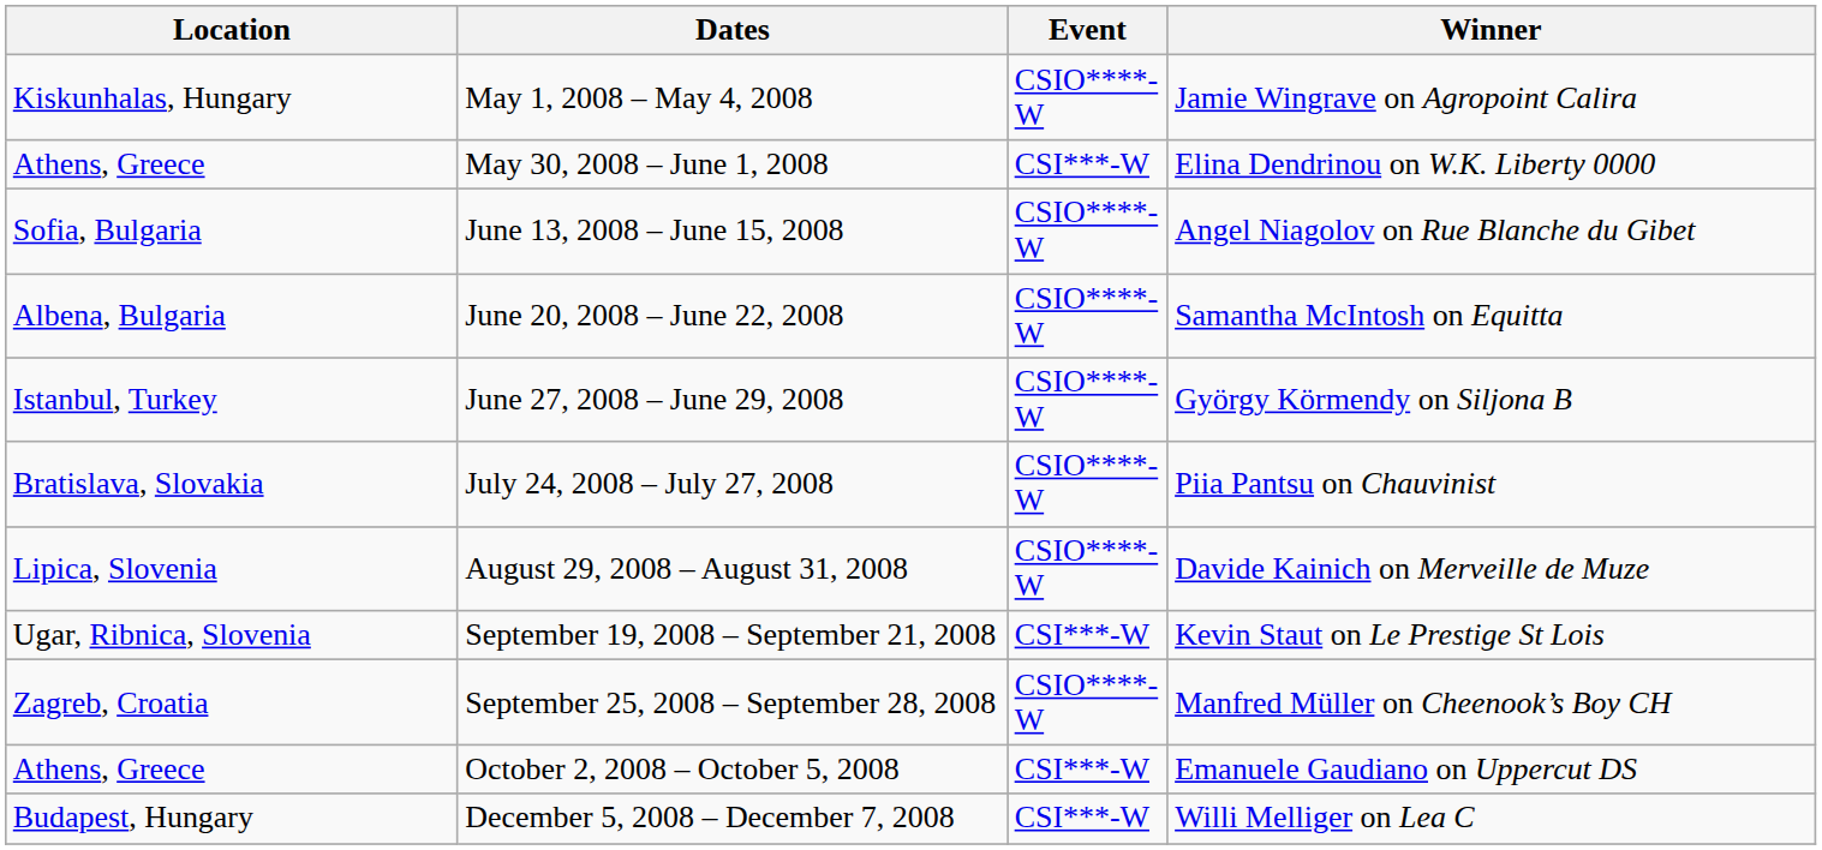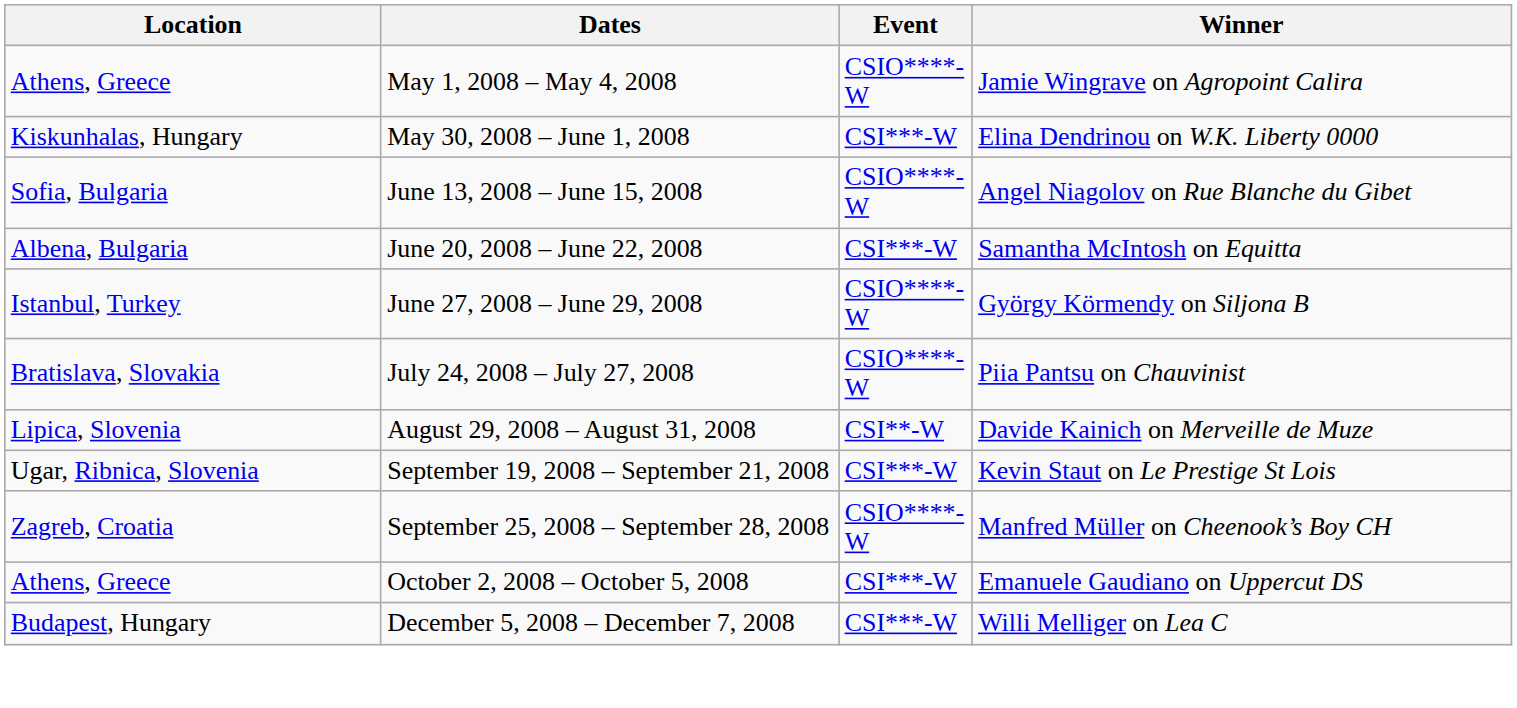May 1, 2008 – May 4, 2008 | Location: Kiskunhalas, Hungary -> Athens, Greece
May 30, 2008 – June 1, 2008 | Location: Athens, Greece -> Kiskunhalas, Hungary
June 20, 2008 – June 22, 2008 | Event: CSIO****-W -> CSI***-W
August 29, 2008 – August 31, 2008 | Event: CSIO****-W -> CSI**-W
